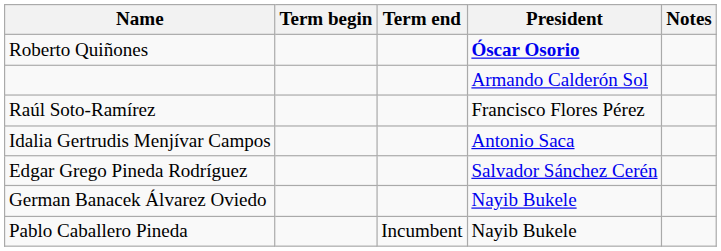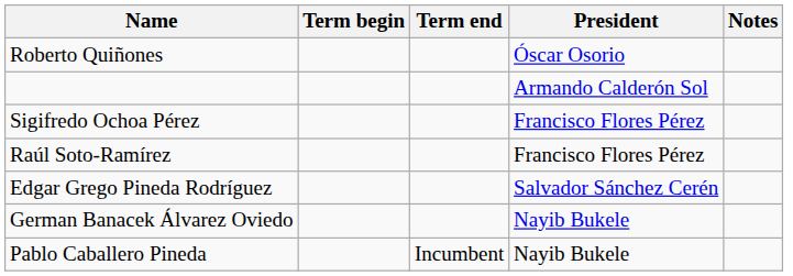Roberto Quiñones | President: bold -> normal
+ row: Sigifredo Ochoa Pérez | Francisco Flores Pérez
- row: Idalia Gertrudis Menjívar Campos | Antonio Saca
